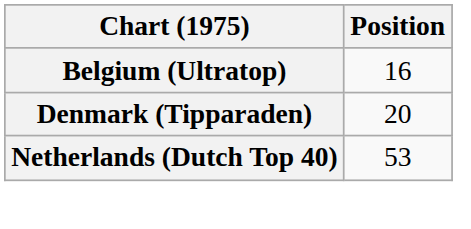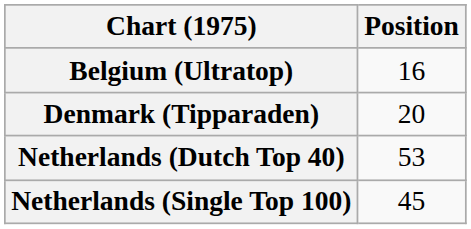+ row: Netherlands (Single Top 100) | 45
